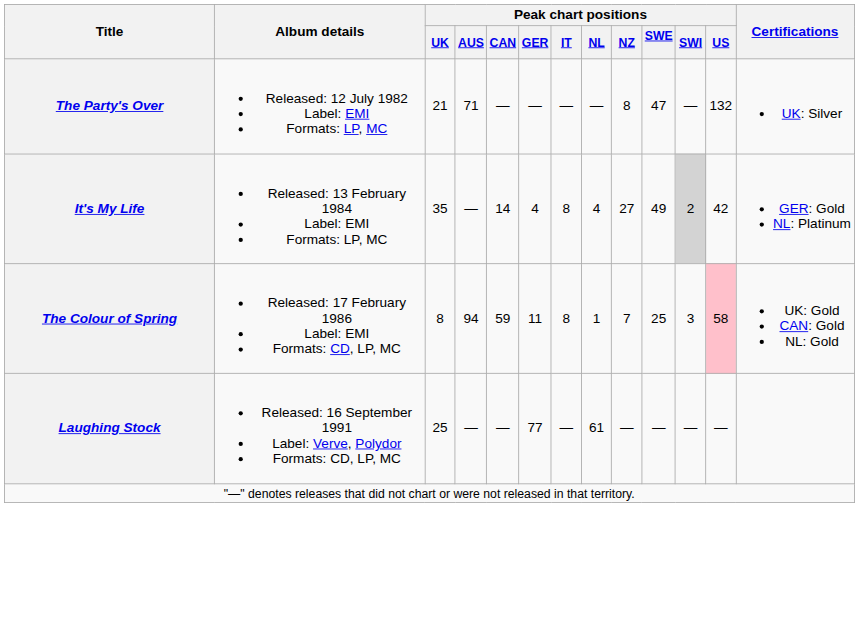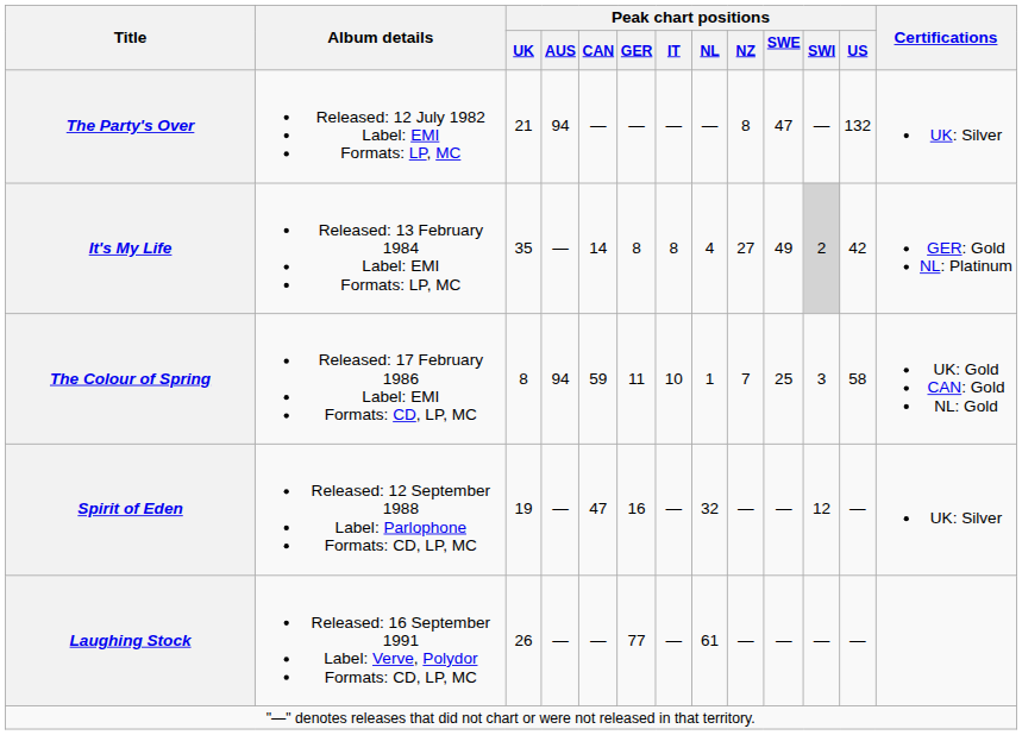The Party's Over | Peak chart positions / AUS: 71 -> 94
It's My Life | Peak chart positions / GER: 4 -> 8
The Colour of Spring | Peak chart positions / IT: 8 -> 10
The Colour of Spring | Peak chart positions / US: pink background -> no background
+ row: Spirit of Eden | Released: 12 September 1988 Label: Parlophone Formats: CD, LP, MC | 19 | — | 47 | 16 | — | 32 | — | — | 12 | — | UK: Silver
Laughing Stock | Peak chart positions / UK: 25 -> 26
